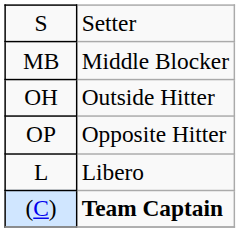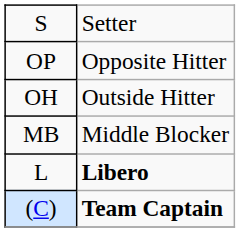rows swapped: MB <-> OP
L | column 2: normal -> bold
